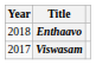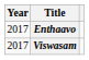Enthaavo | Year: 2018 -> 2017
